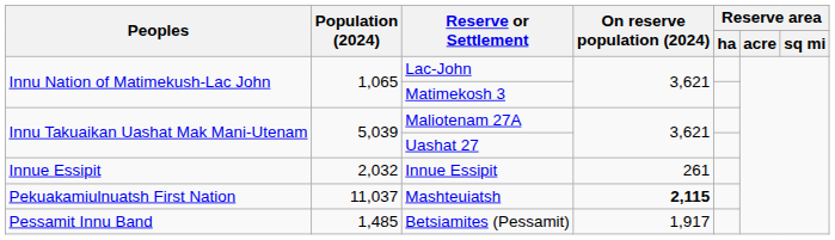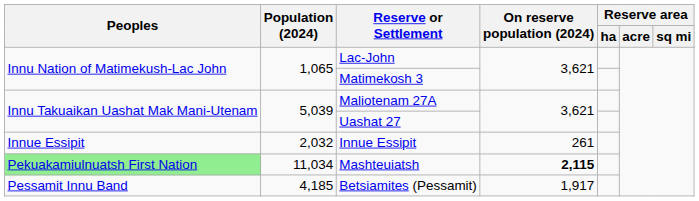Mashteuiatsh | Peoples: no background -> lightgreen background
Mashteuiatsh | Population (2024): 11,037 -> 11,034
Betsiamites (Pessamit) | Population (2024): 1,485 -> 4,185
